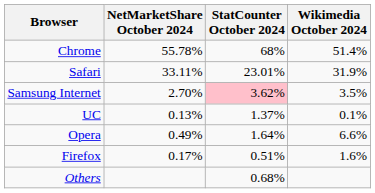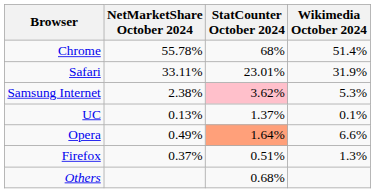Samsung Internet | NetMarketShare October 2024: 2.70% -> 2.38%
Samsung Internet | Wikimedia October 2024: 3.5% -> 5.3%
Opera | StatCounter October 2024: no background -> lightsalmon background
Firefox | NetMarketShare October 2024: 0.17% -> 0.37%
Firefox | Wikimedia October 2024: 1.6% -> 1.3%
